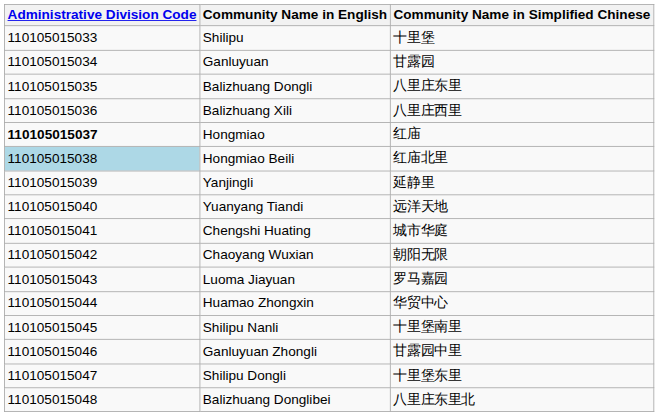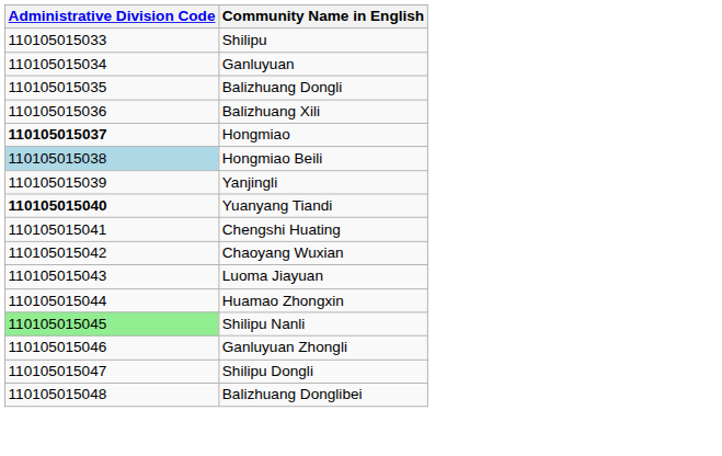- column: Community Name in Simplified Chinese | 十里堡 | 甘露园 | 八里庄东里 | 八里庄西里 | 红庙 | 红庙北里 | 延静里 | 远洋天地 | 城市华庭 | 朝阳无限 | 罗马嘉园 | 华贸中心 | 十里堡南里 | 甘露园中里 | 十里堡东里 | 八里庄东里北
Yuanyang Tiandi | Administrative Division Code: normal -> bold
Shilipu Nanli | Administrative Division Code: no background -> lightgreen background
